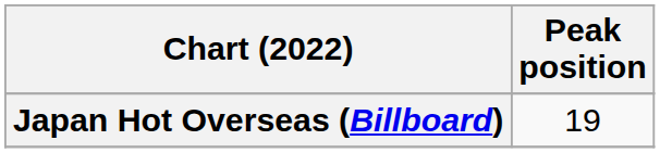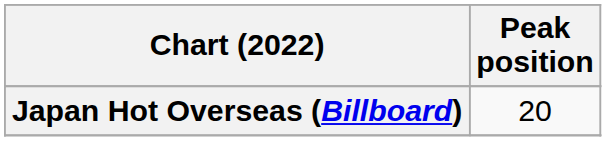Japan Hot Overseas (Billboard) | Peak position: 19 -> 20
